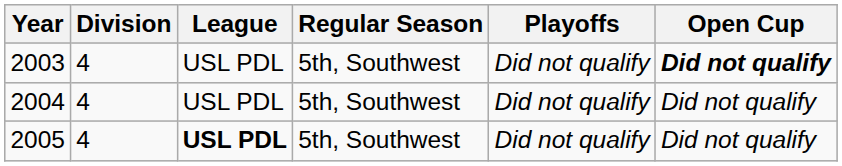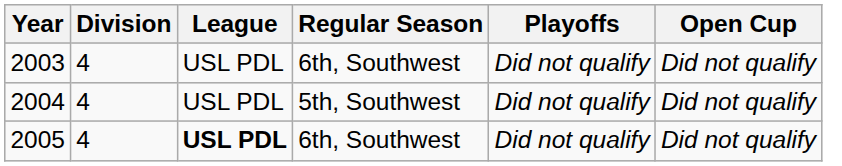2003 | Regular Season: 5th, Southwest -> 6th, Southwest
2003 | Open Cup: bold -> normal
2005 | Regular Season: 5th, Southwest -> 6th, Southwest
